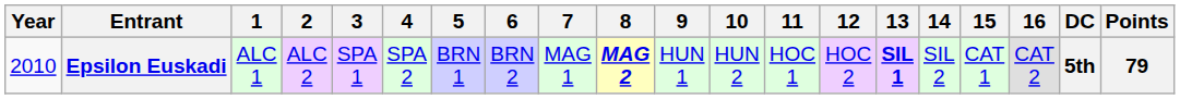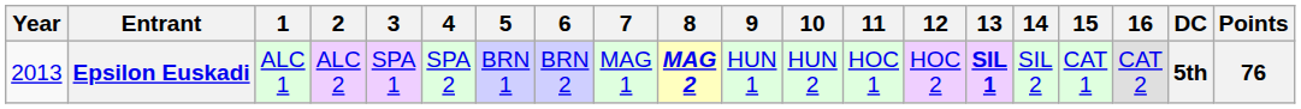Epsilon Euskadi | Year: 2010 -> 2013
Epsilon Euskadi | Points: 79 -> 76
